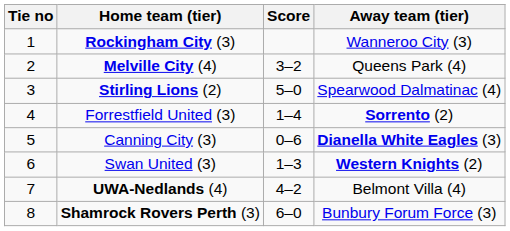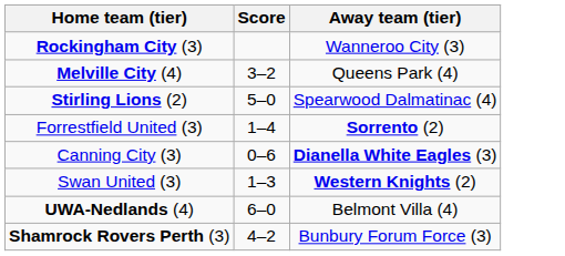- column: Tie no | 1 | 2 | 3 | 4 | 5 | 6 | 7 | 8
UWA-Nedlands (4) | Score: 4–2 -> 6–0
Shamrock Rovers Perth (3) | Score: 6–0 -> 4–2
